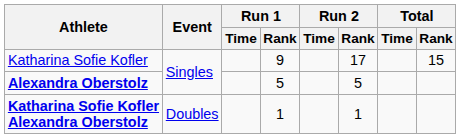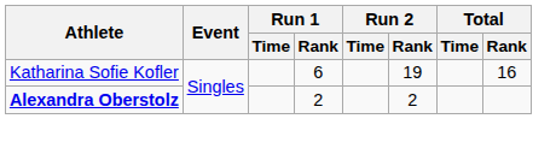Katharina Sofie Kofler | Run 1 / Rank: 9 -> 6
Katharina Sofie Kofler | Run 2 / Rank: 17 -> 19
Katharina Sofie Kofler | Total / Rank: 15 -> 16
Alexandra Oberstolz | Run 1 / Rank: 5 -> 2
Alexandra Oberstolz | Run 2 / Rank: 5 -> 2
- row: Katharina Sofie Kofler Alexandra Oberstolz | Doubles | 1 | 1
